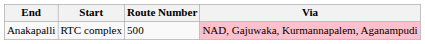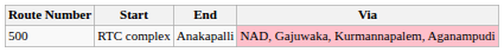columns swapped: Route Number <-> End
